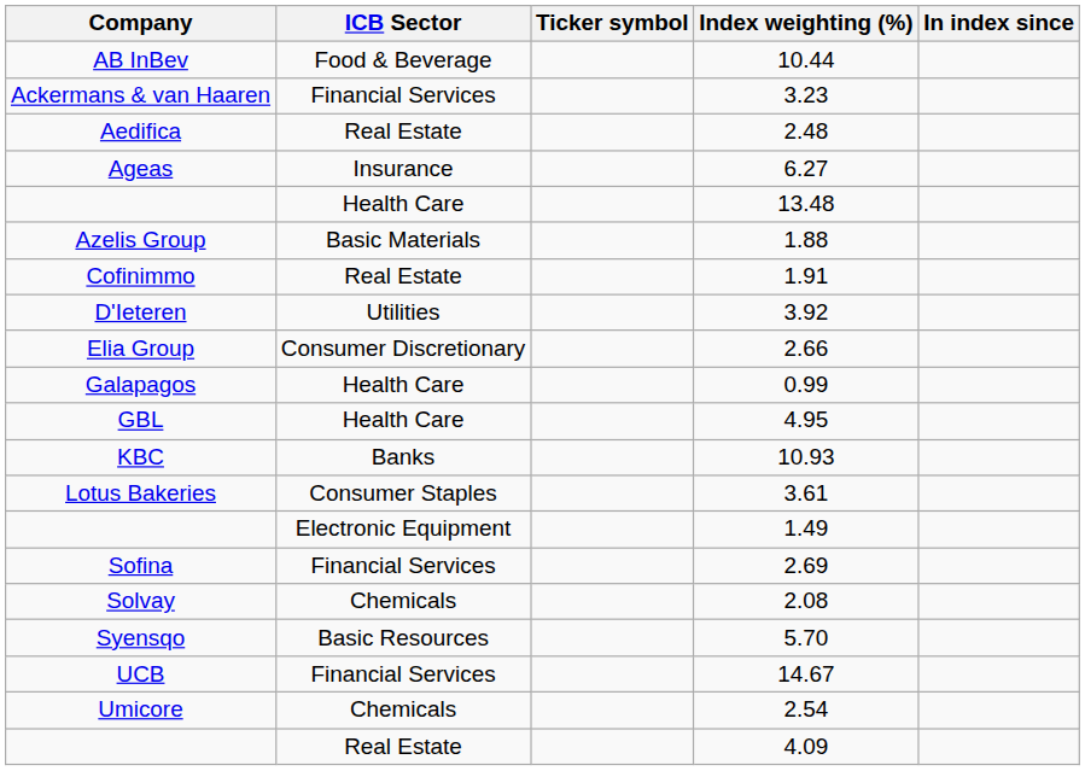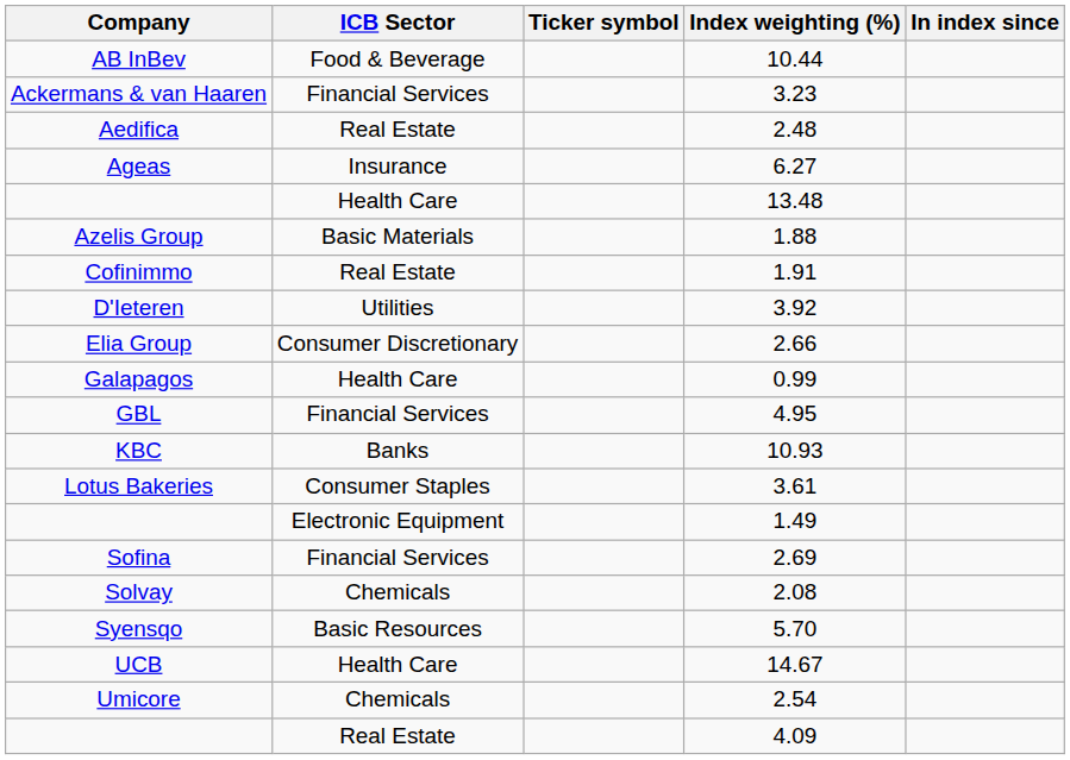GBL | ICB Sector: Health Care -> Financial Services
UCB | ICB Sector: Financial Services -> Health Care
